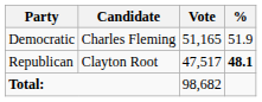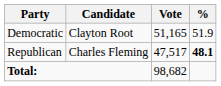Democratic | Candidate: Charles Fleming -> Clayton Root
Republican | Candidate: Clayton Root -> Charles Fleming
